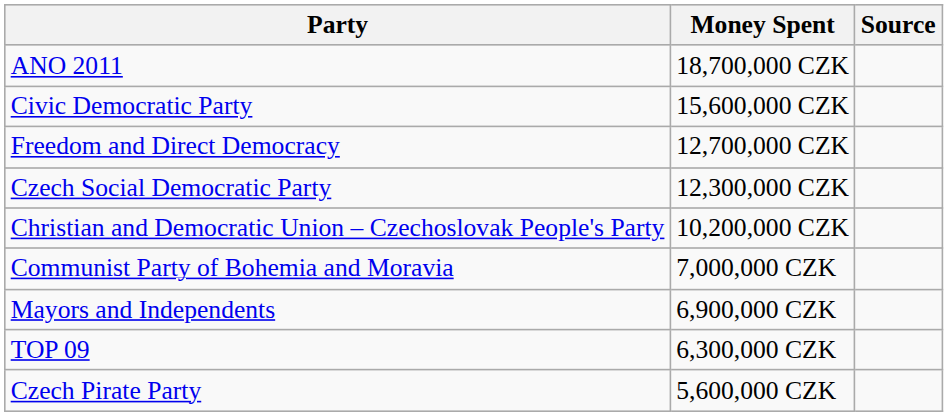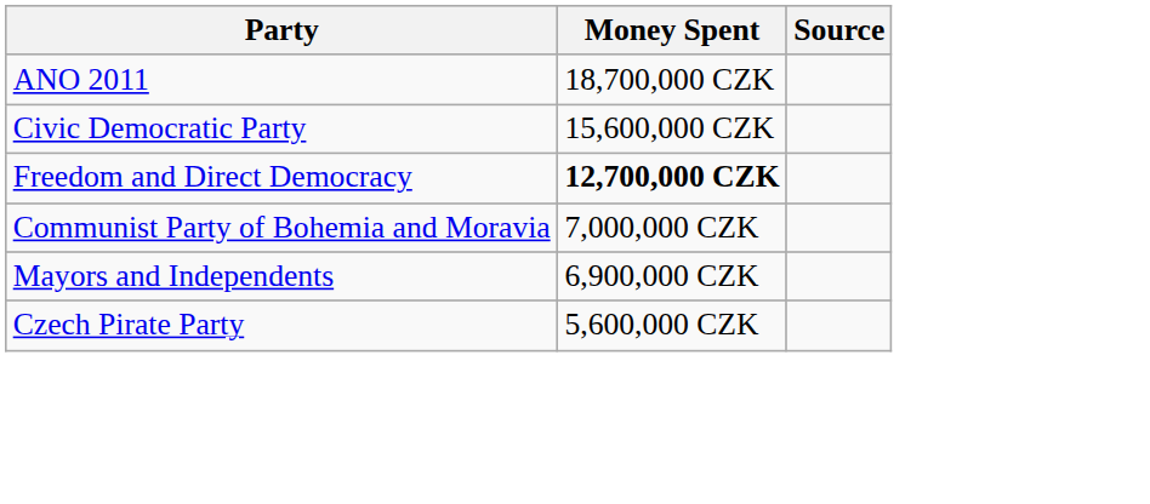Freedom and Direct Democracy | Money Spent: normal -> bold
- row: Czech Social Democratic Party | 12,300,000 CZK
- row: Christian and Democratic Union – Czechoslovak People's Party | 10,200,000 CZK
- row: TOP 09 | 6,300,000 CZK
